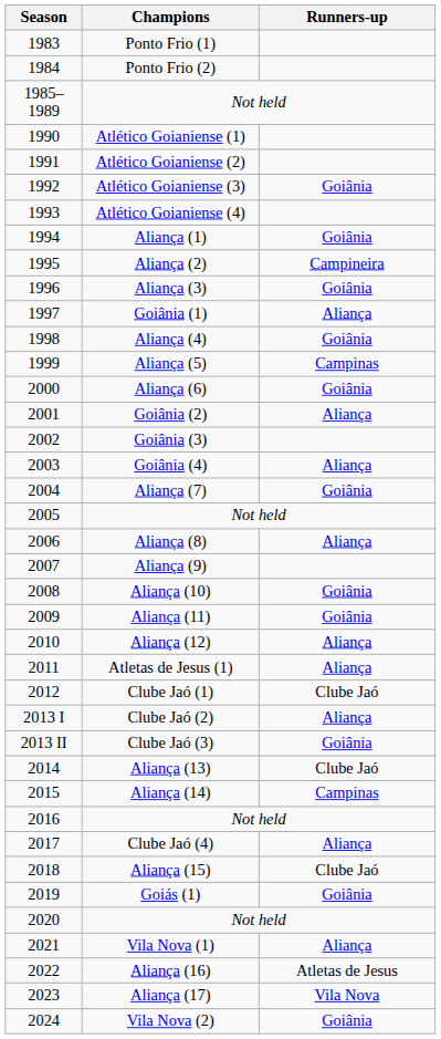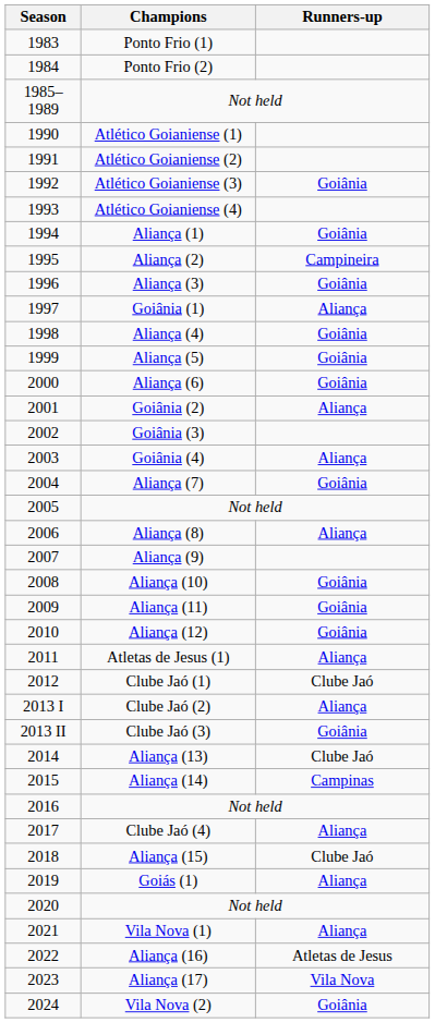Aliança (5) | Runners-up: Campinas -> Goiânia
Aliança (12) | Runners-up: Aliança -> Goiânia
Goiás (1) | Runners-up: Goiânia -> Aliança
